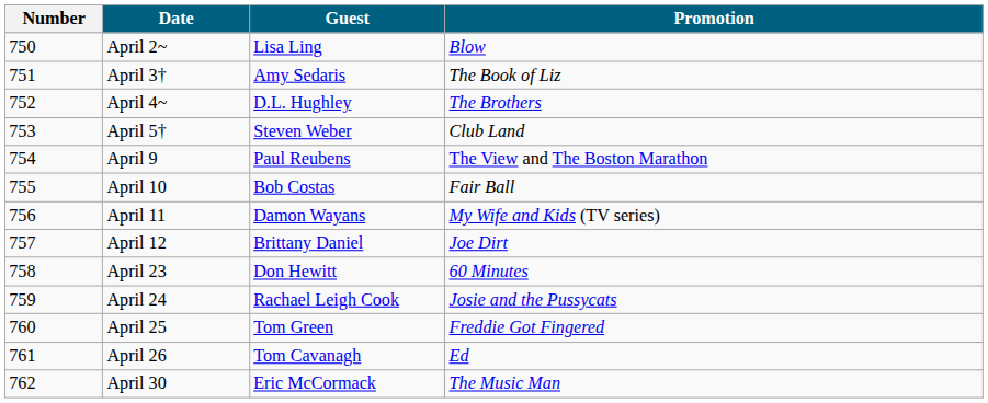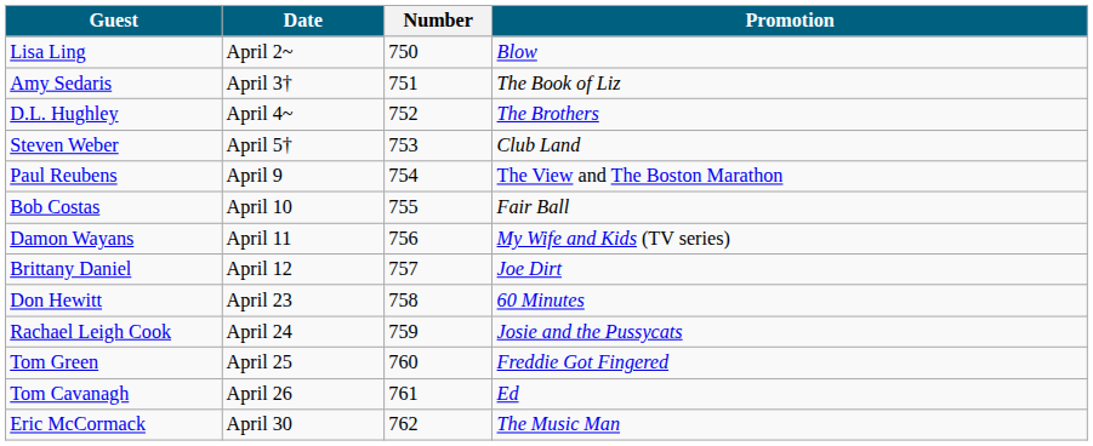columns swapped: Number <-> Guest
